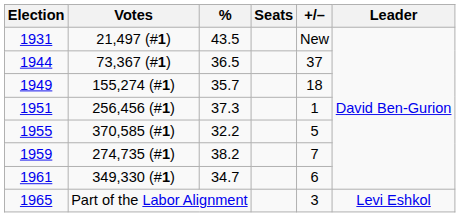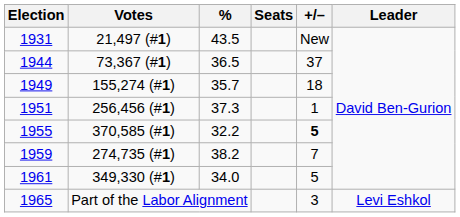1955 | +/–: normal -> bold
1961 | %: 34.7 -> 34.0
1961 | +/–: 6 -> 5
